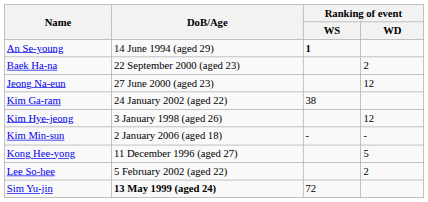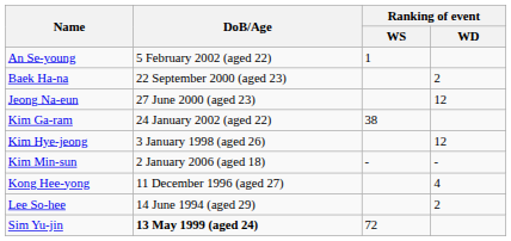An Se-young | DoB/Age: 14 June 1994 (aged 29) -> 5 February 2002 (aged 22)
An Se-young | Ranking of event / WS: bold -> normal
Kong Hee-yong | Ranking of event / WD: 5 -> 4
Lee So-hee | DoB/Age: 5 February 2002 (aged 22) -> 14 June 1994 (aged 29)
